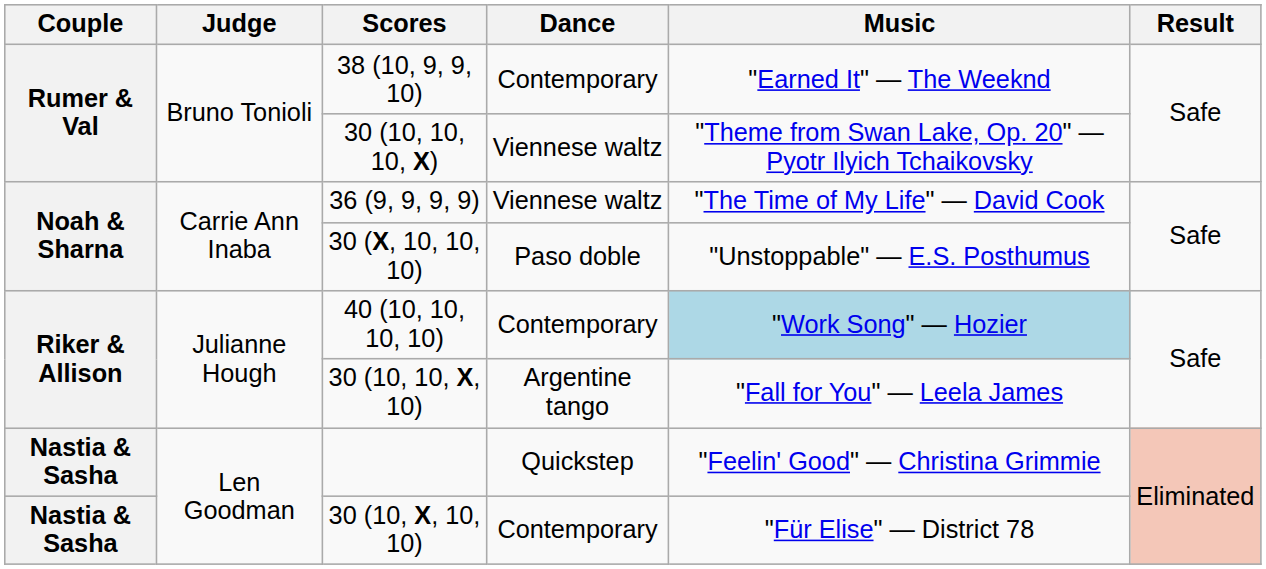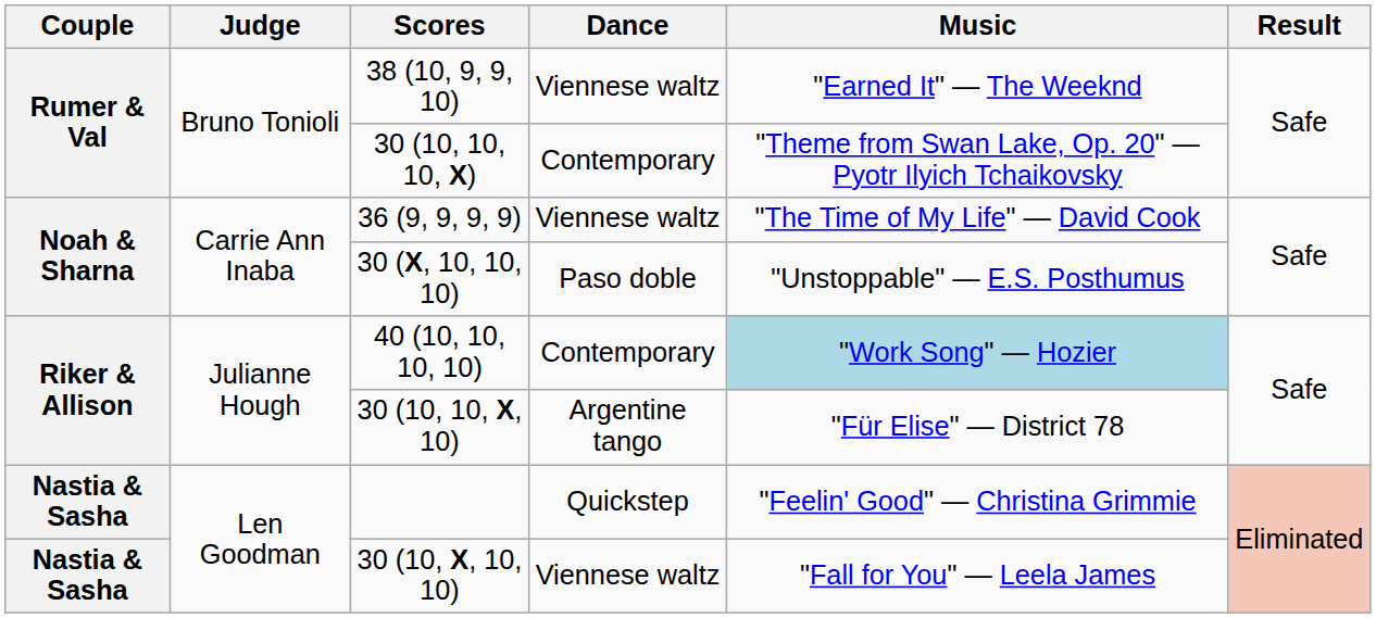38 (10, 9, 9, 10) | Dance: Contemporary -> Viennese waltz
30 (10, 10, 10, X) | Dance: Viennese waltz -> Contemporary
30 (10, 10, X, 10) | Music: "Fall for You" — Leela James -> "Für Elise" — District 78
30 (10, X, 10, 10) | Dance: Contemporary -> Viennese waltz
30 (10, X, 10, 10) | Music: "Für Elise" — District 78 -> "Fall for You" — Leela James
